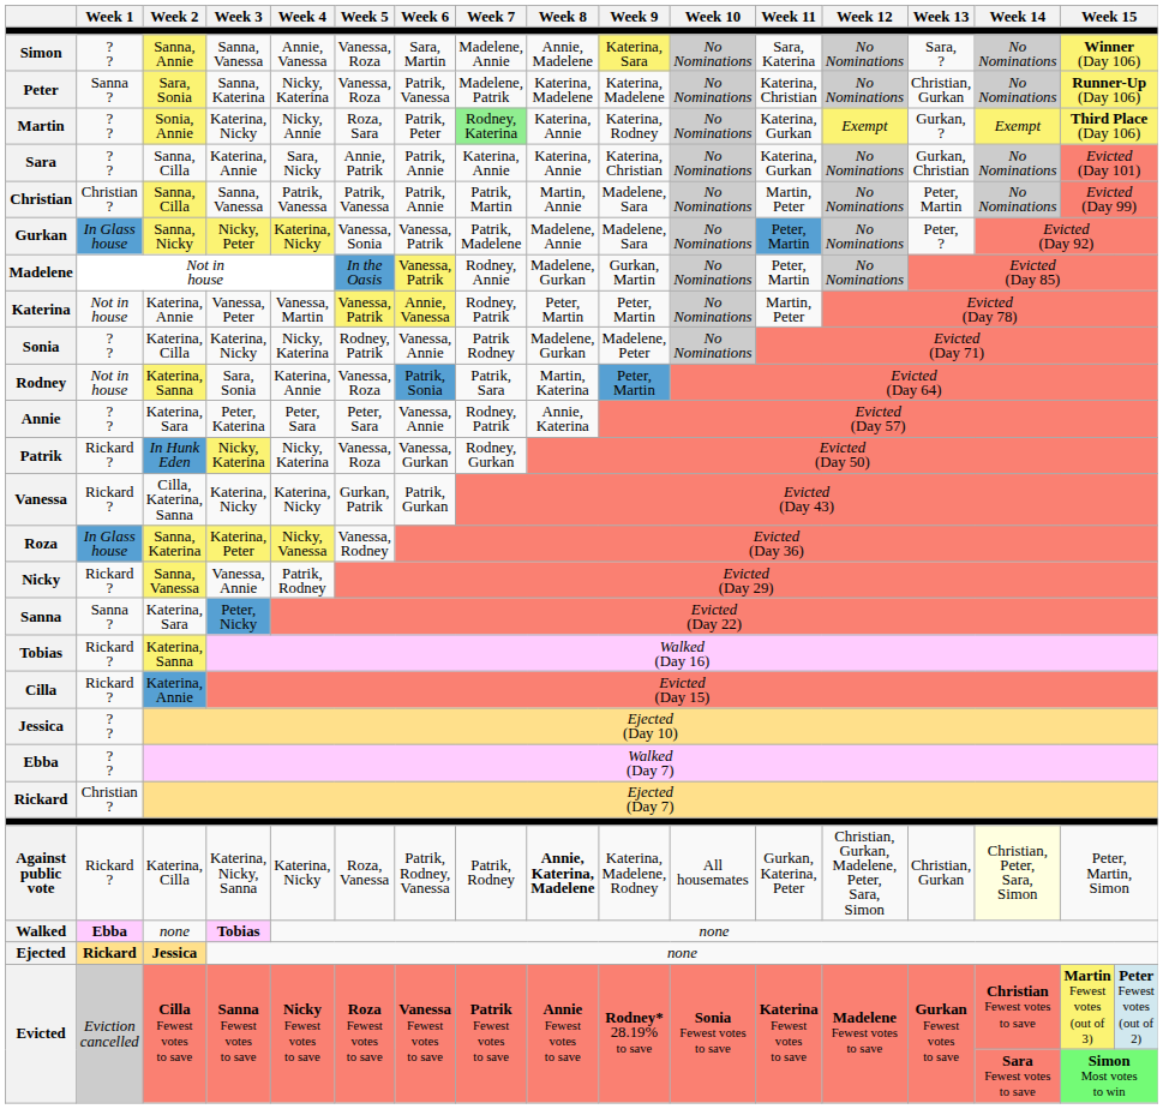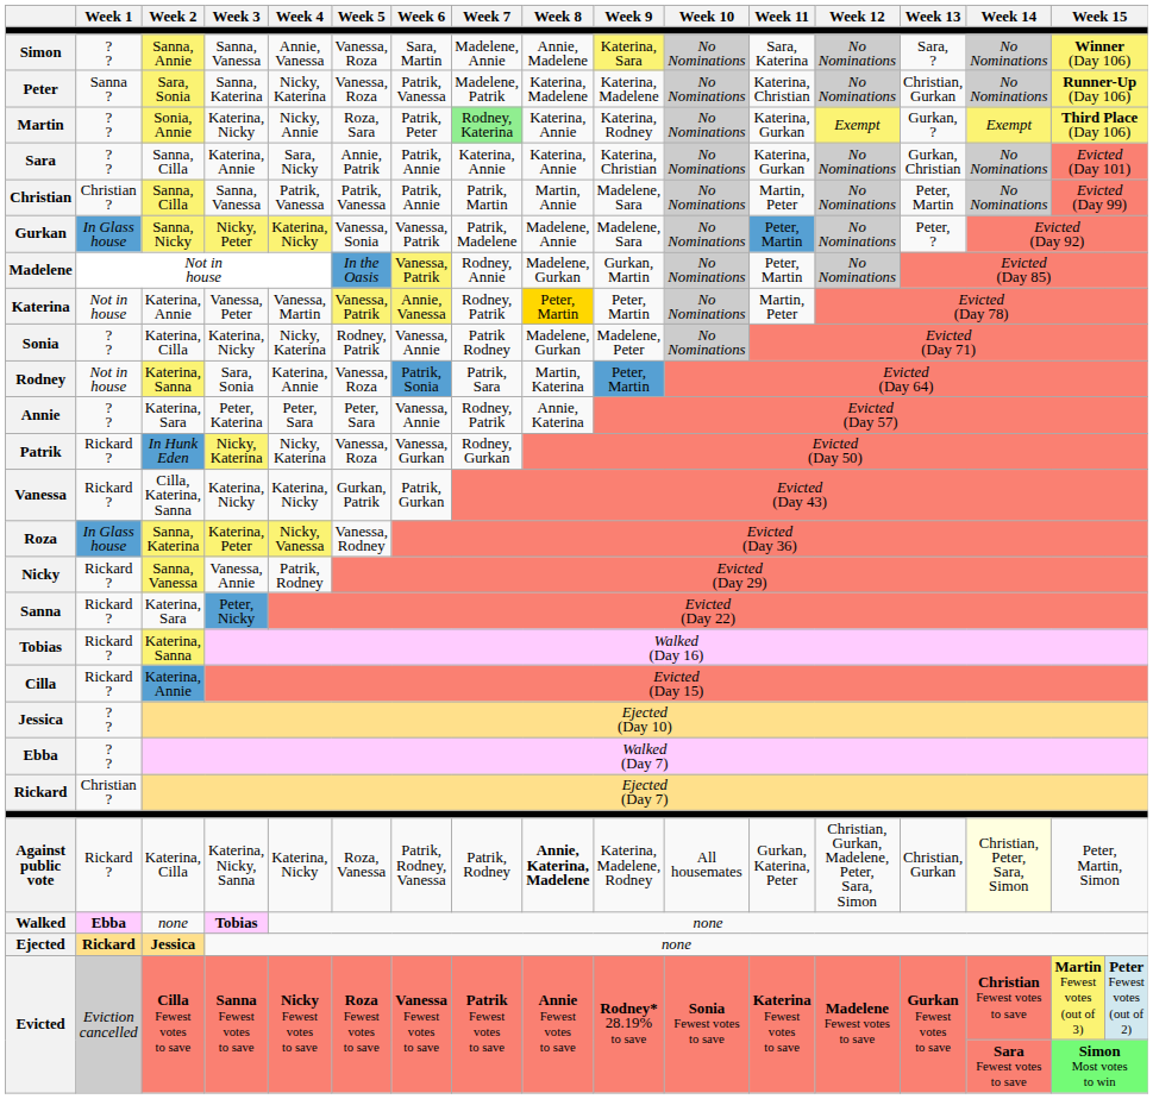Katerina | Week 8: no background -> gold background
Sanna | Week 1: Sanna ? -> Rickard ?
